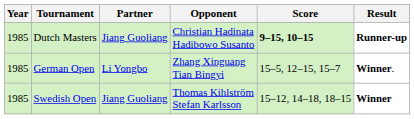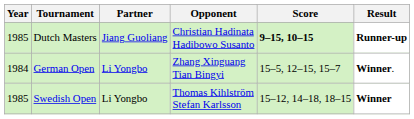German Open | Year: 1985 -> 1984
Swedish Open | Partner: Jiang Guoliang -> Li Yongbo
